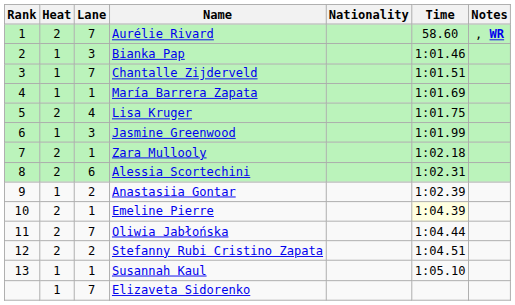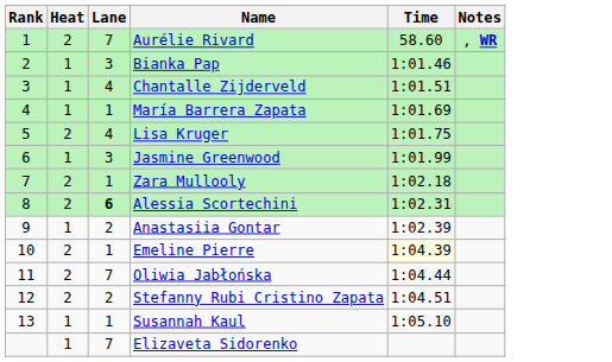- column: Nationality
Chantalle Zijderveld | Lane: 7 -> 4
Alessia Scortechini | Lane: normal -> bold
